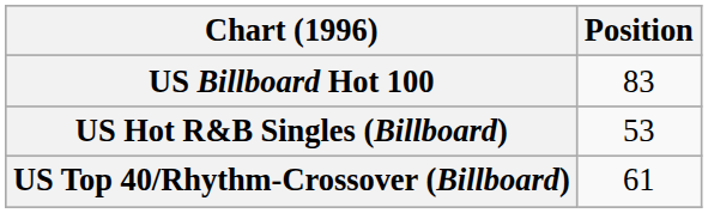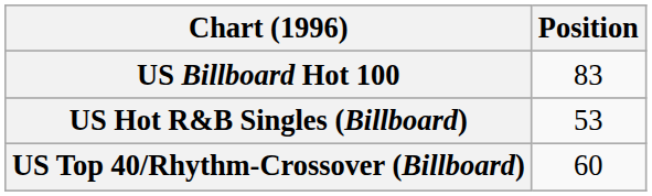US Top 40/Rhythm-Crossover (Billboard) | Position: 61 -> 60
